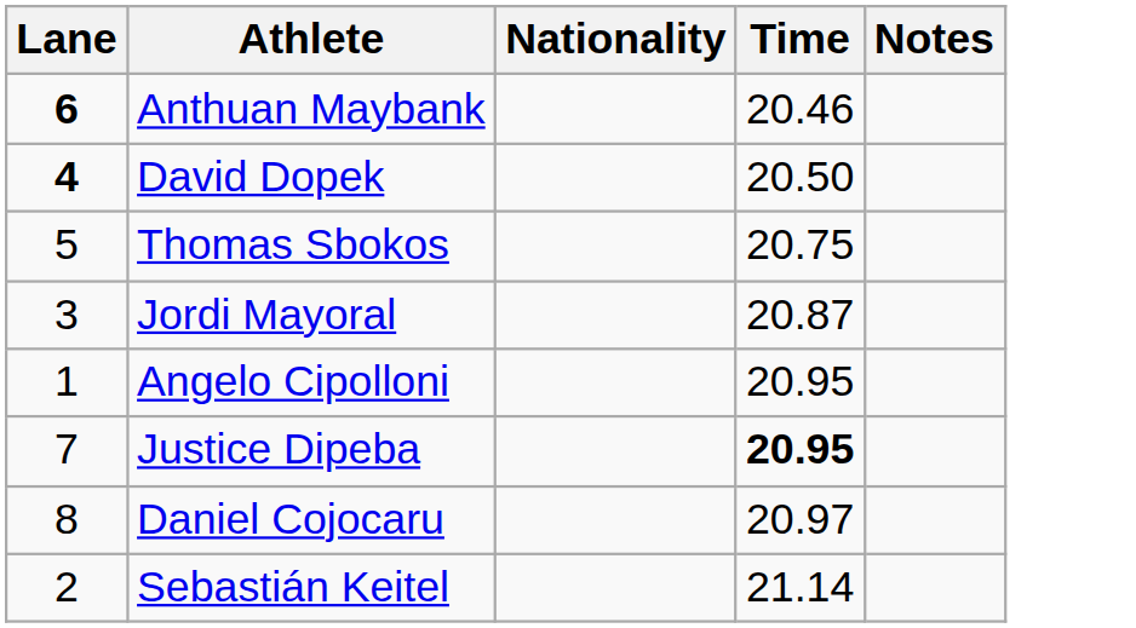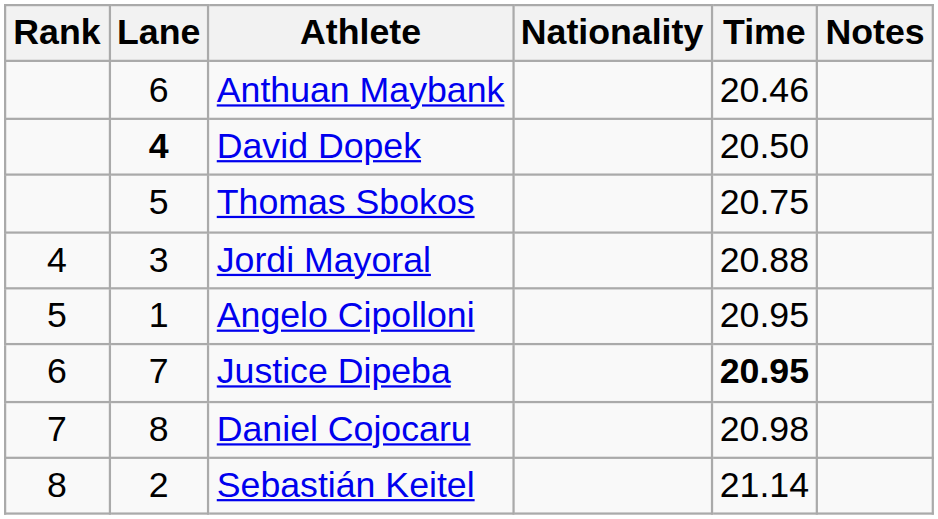+ column: Rank | 4 | 5 | 6 | 7 | 8
Anthuan Maybank | Lane: bold -> normal
Jordi Mayoral | Time: 20.87 -> 20.88
Daniel Cojocaru | Time: 20.97 -> 20.98
